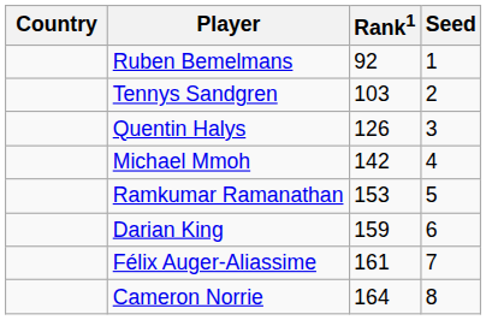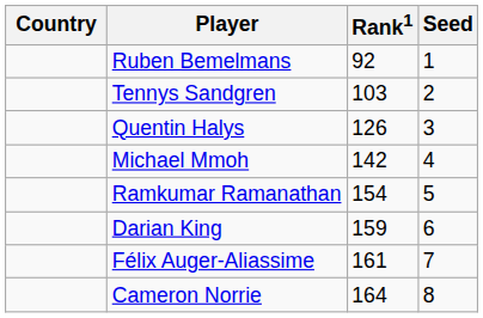Ramkumar Ramanathan | Rank1: 153 -> 154
